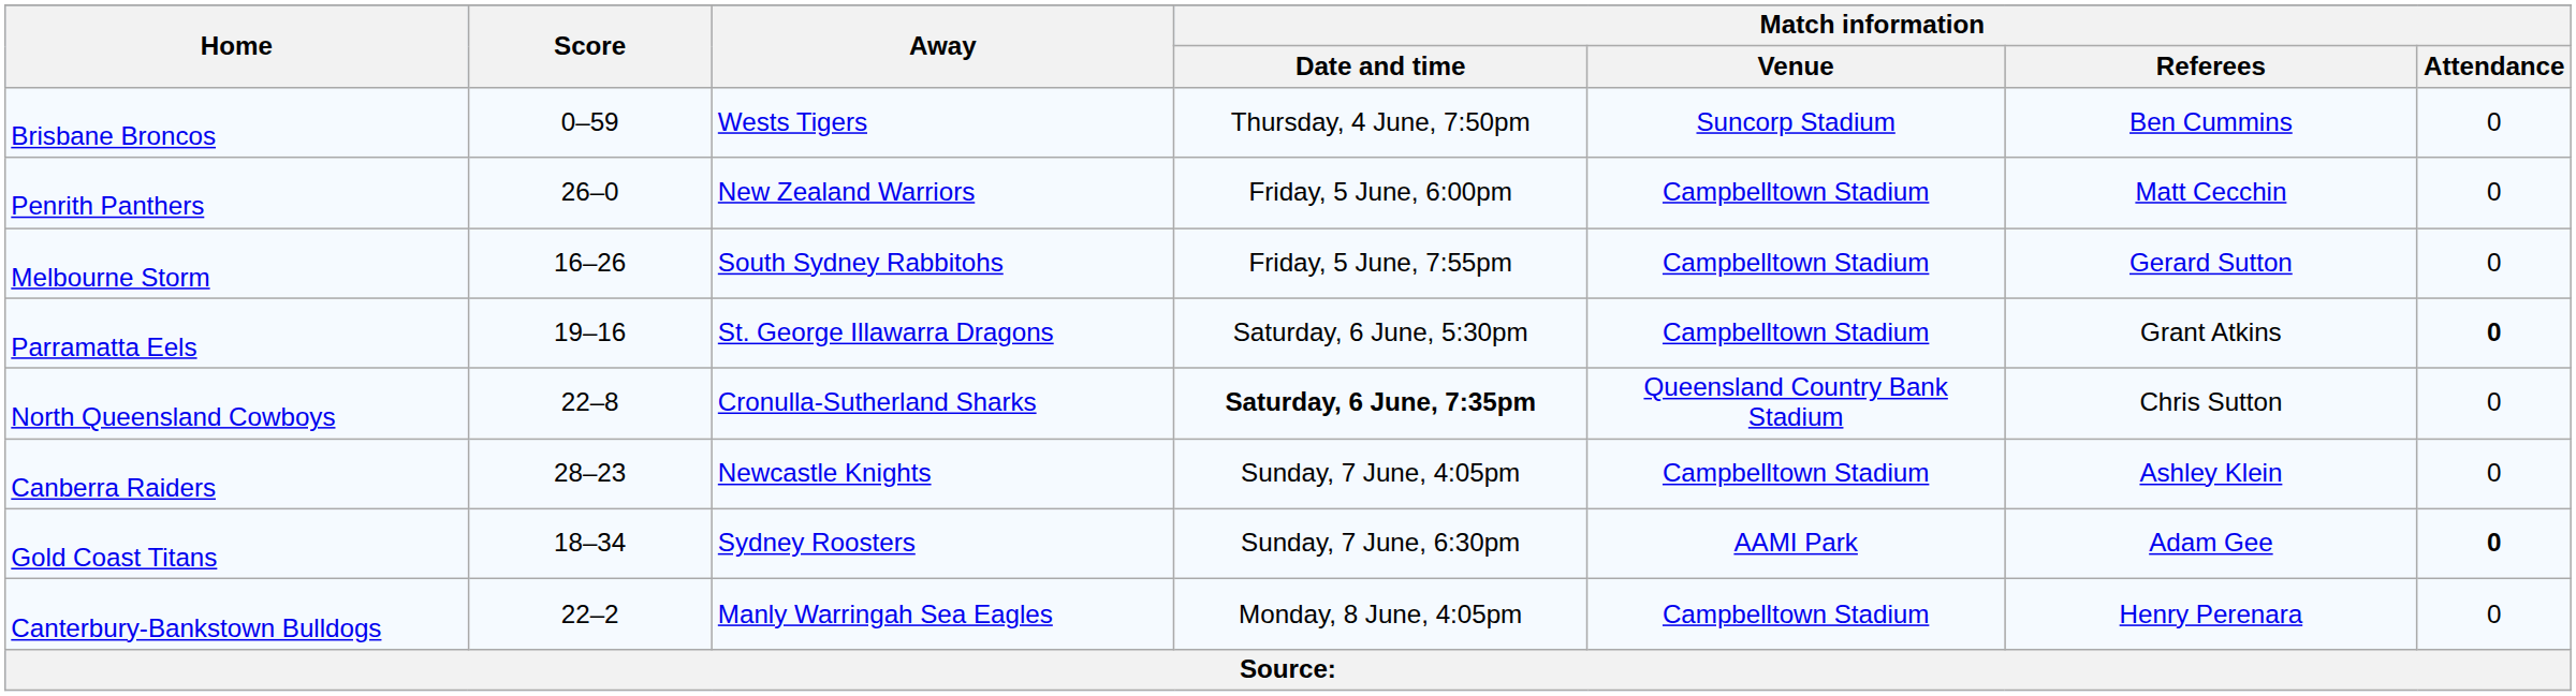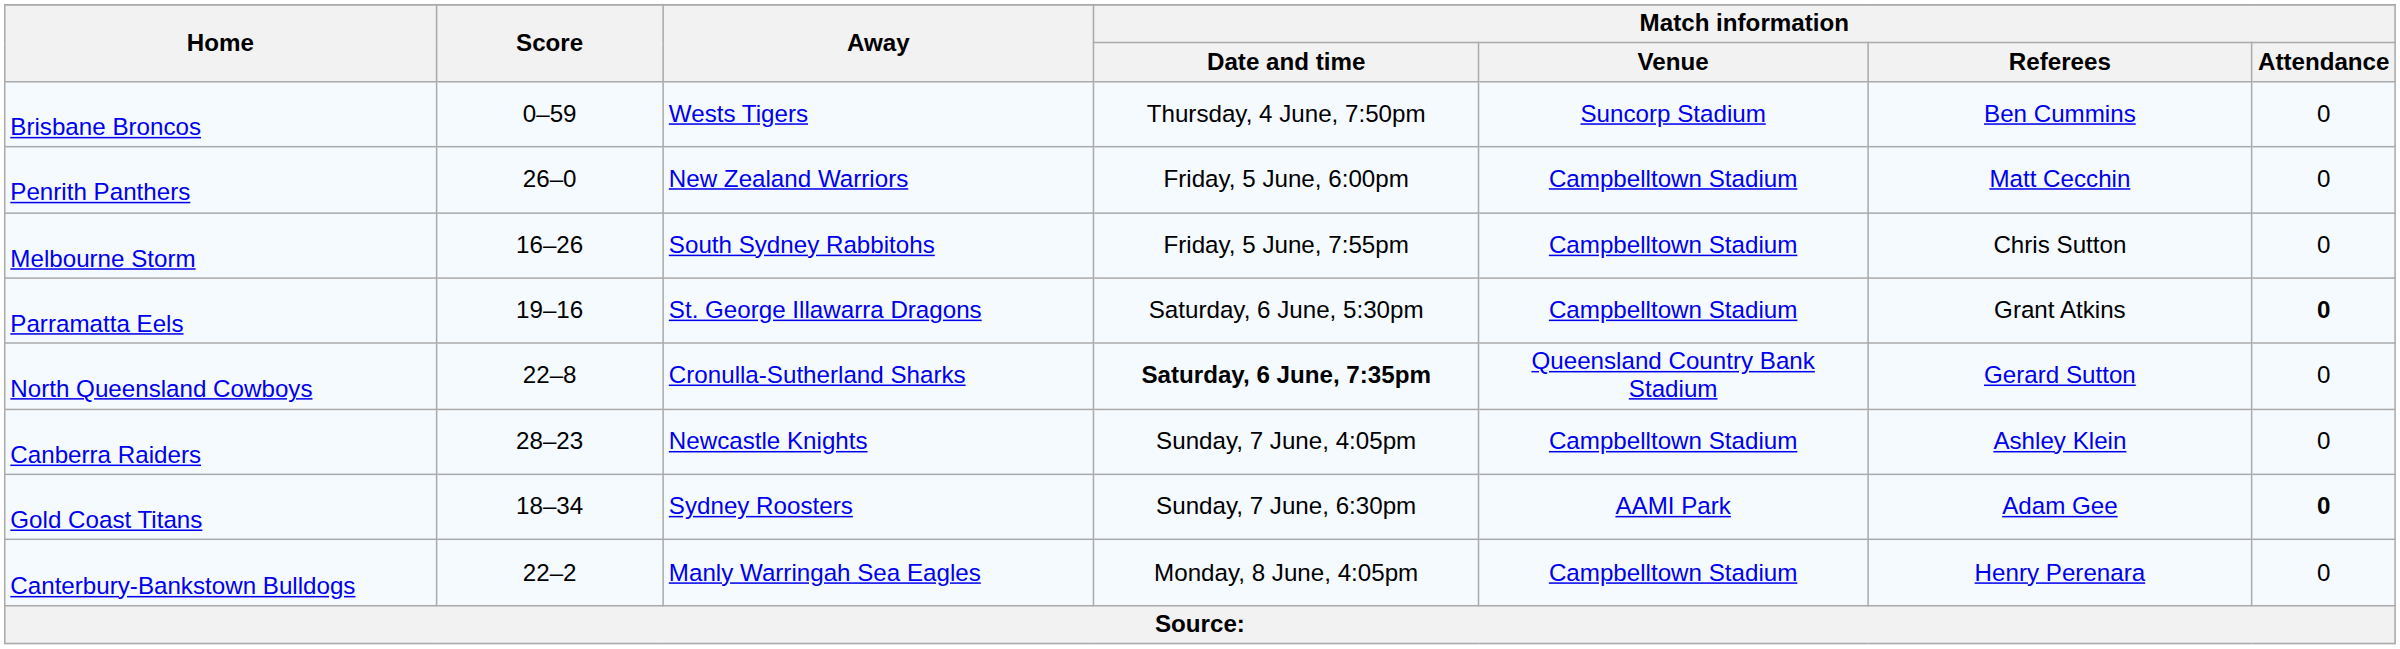Melbourne Storm | Match information / Referees: Gerard Sutton -> Chris Sutton
North Queensland Cowboys | Match information / Referees: Chris Sutton -> Gerard Sutton
